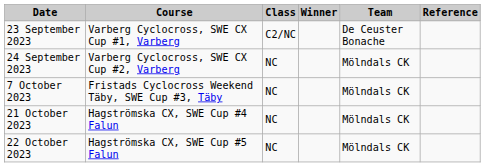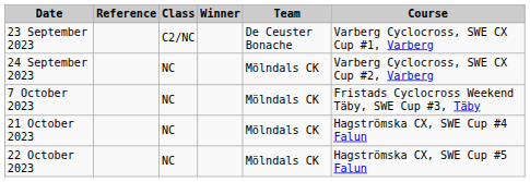columns swapped: Course <-> Reference
